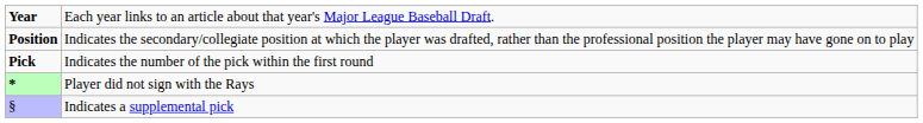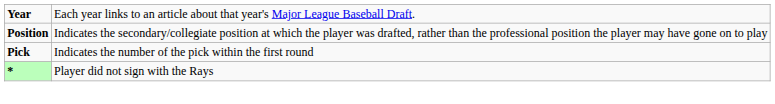- row: § | Indicates a supplemental pick
